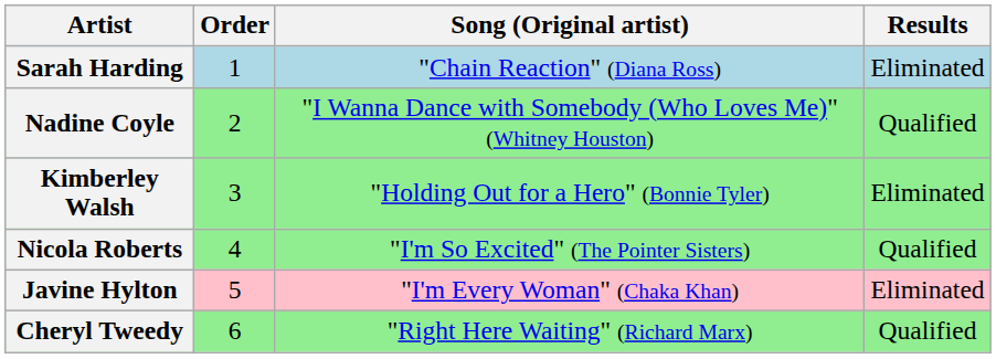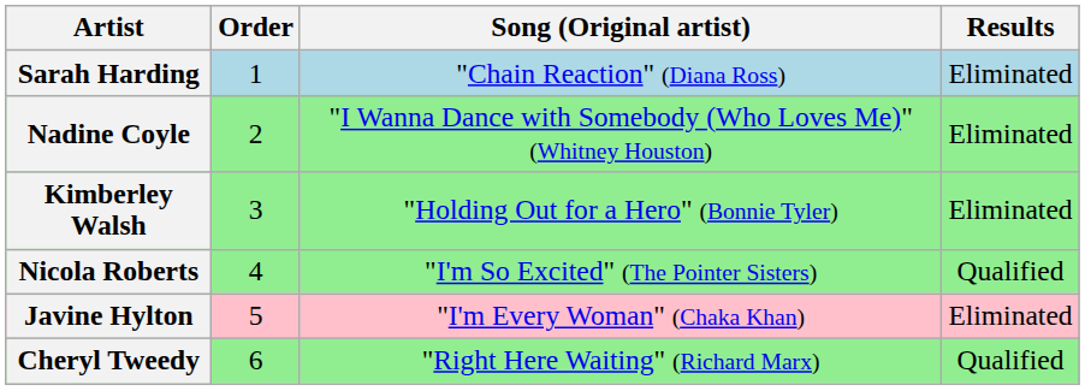Nadine Coyle | Results: Qualified -> Eliminated
